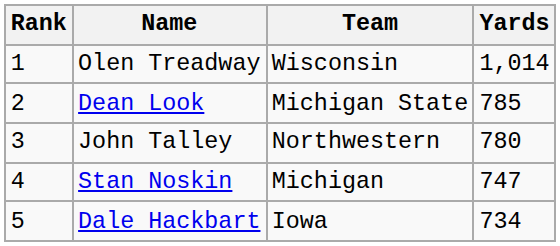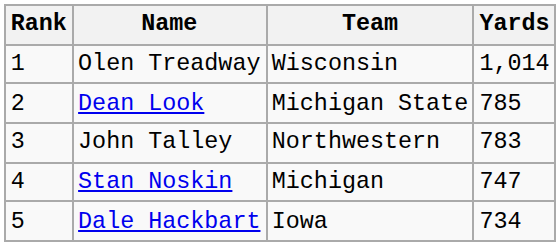John Talley | Yards: 780 -> 783
